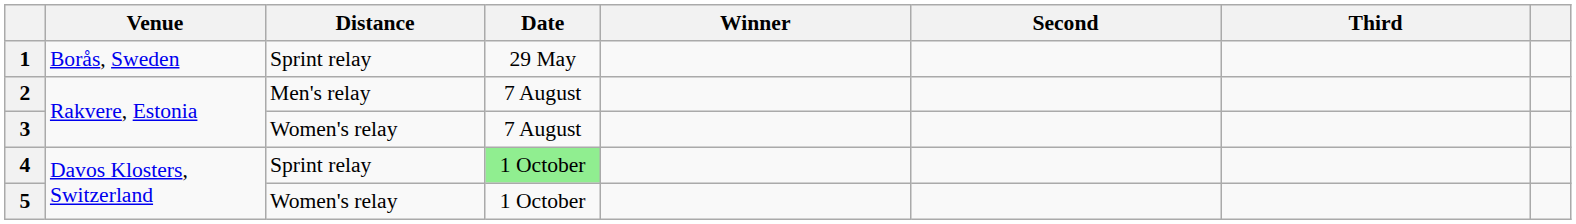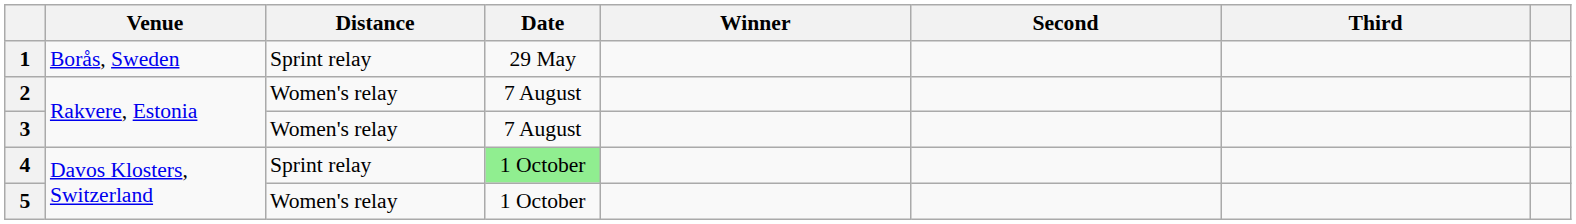2 | Distance: Men's relay -> Women's relay
